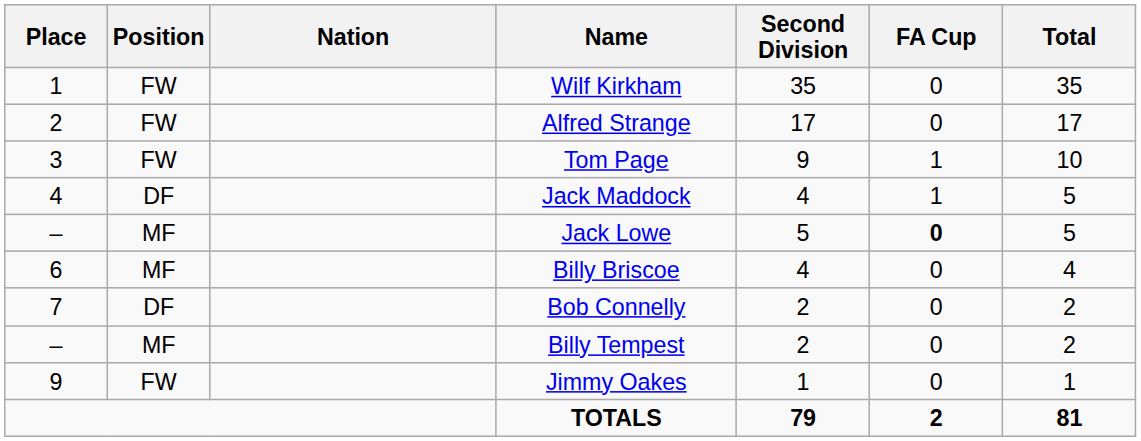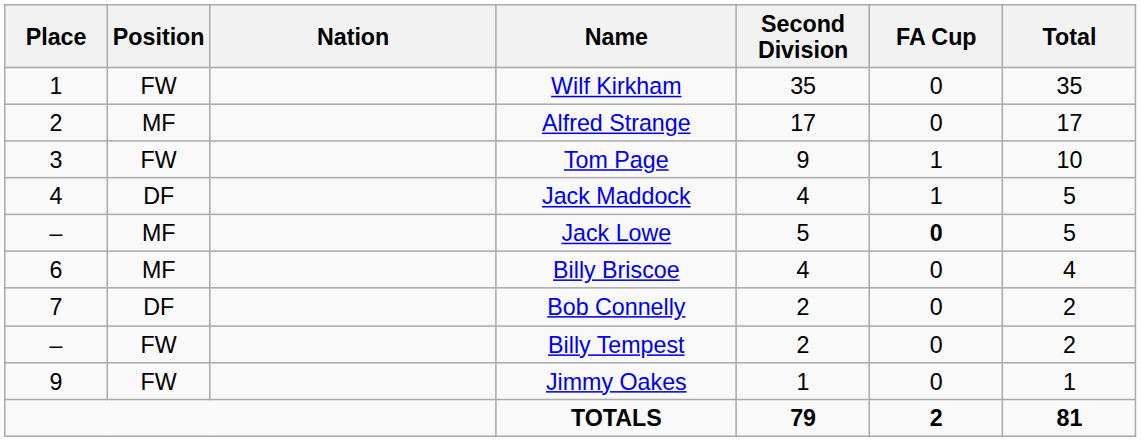Alfred Strange | Position: FW -> MF
Billy Tempest | Position: MF -> FW
